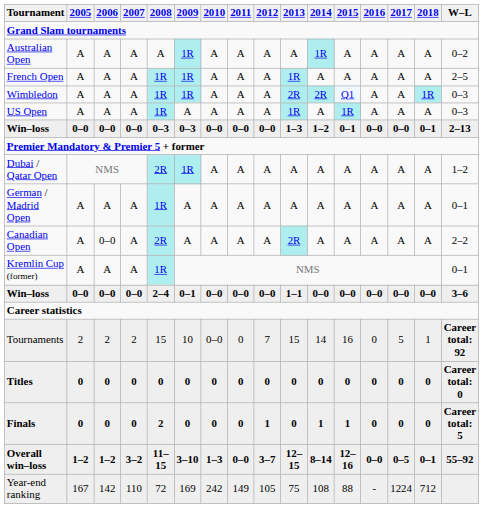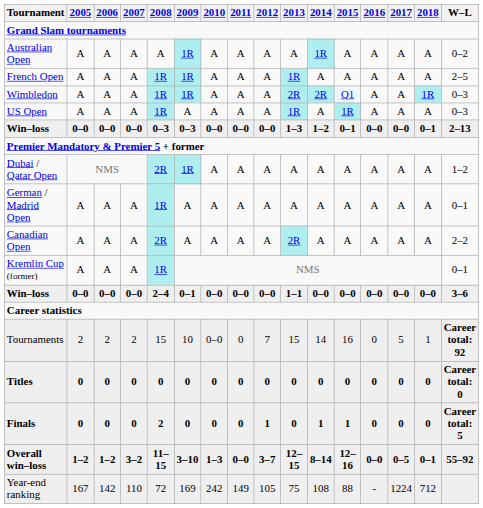Canadian Open | 2006: 0–0 -> A
